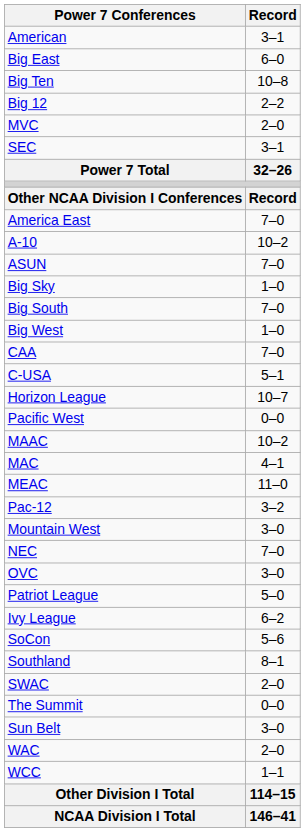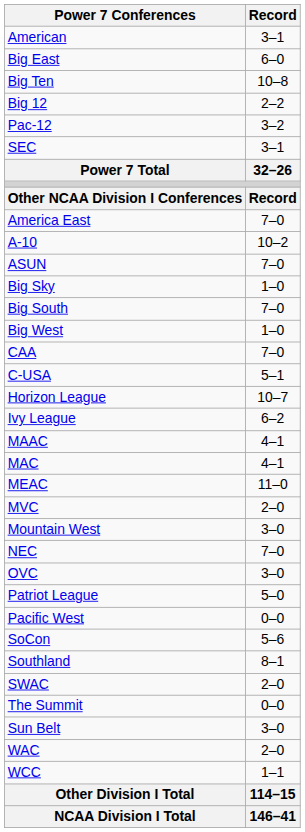rows swapped: Pac-12 <-> MVC
rows swapped: Ivy League <-> Pacific West
MAAC | Record: 10–2 -> 4–1
